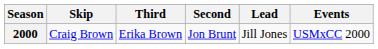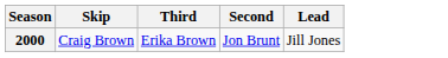- column: Events | USMxCC 2000
